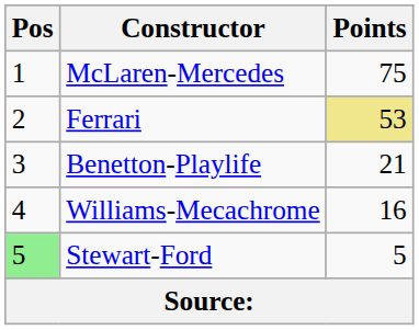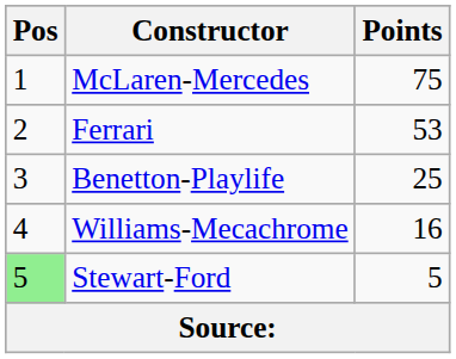Ferrari | Points: khaki background -> no background
Benetton-Playlife | Points: 21 -> 25
